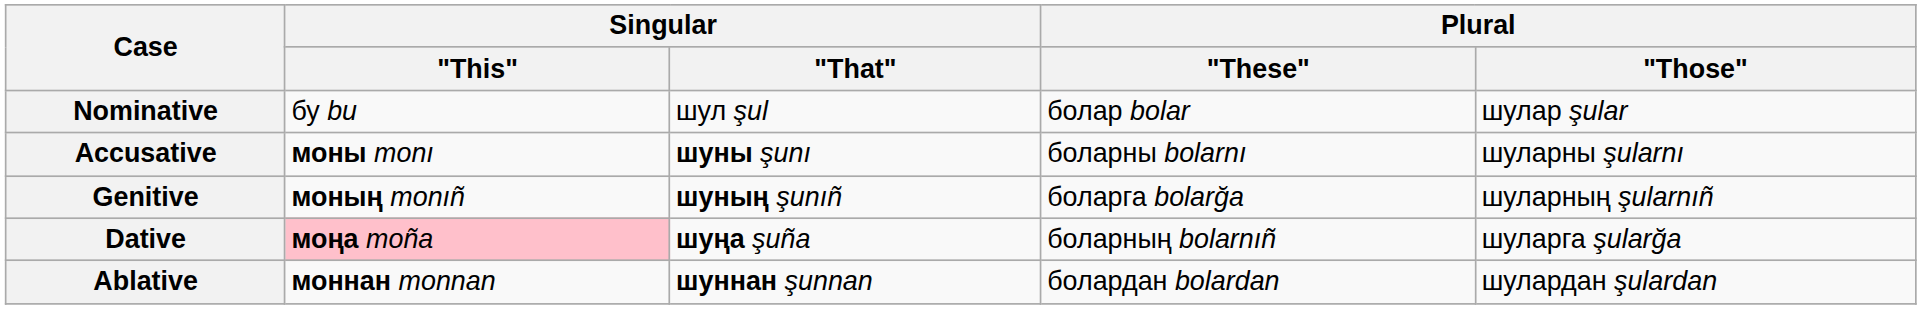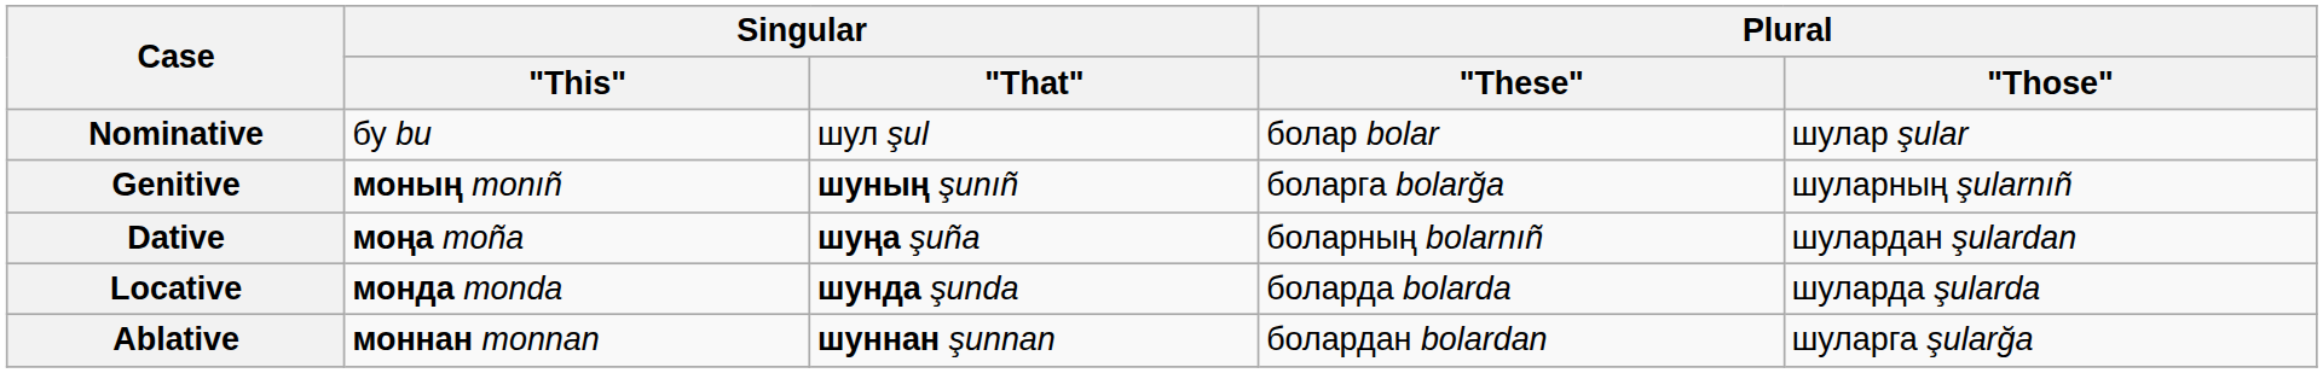- row: Accusative | моны monı | шуны şunı | боларны bolarnı | шуларны şularnı
Dative | Singular / "This": pink background -> no background
Dative | Plural / "Those": шуларга şularğa -> шулардан şulardan
+ row: Locative | монда monda | шунда şunda | боларда bolarda | шуларда şularda
Ablative | Plural / "Those": шулардан şulardan -> шуларга şularğa
